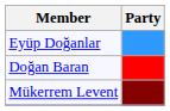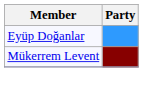- row: Doğan Baran
